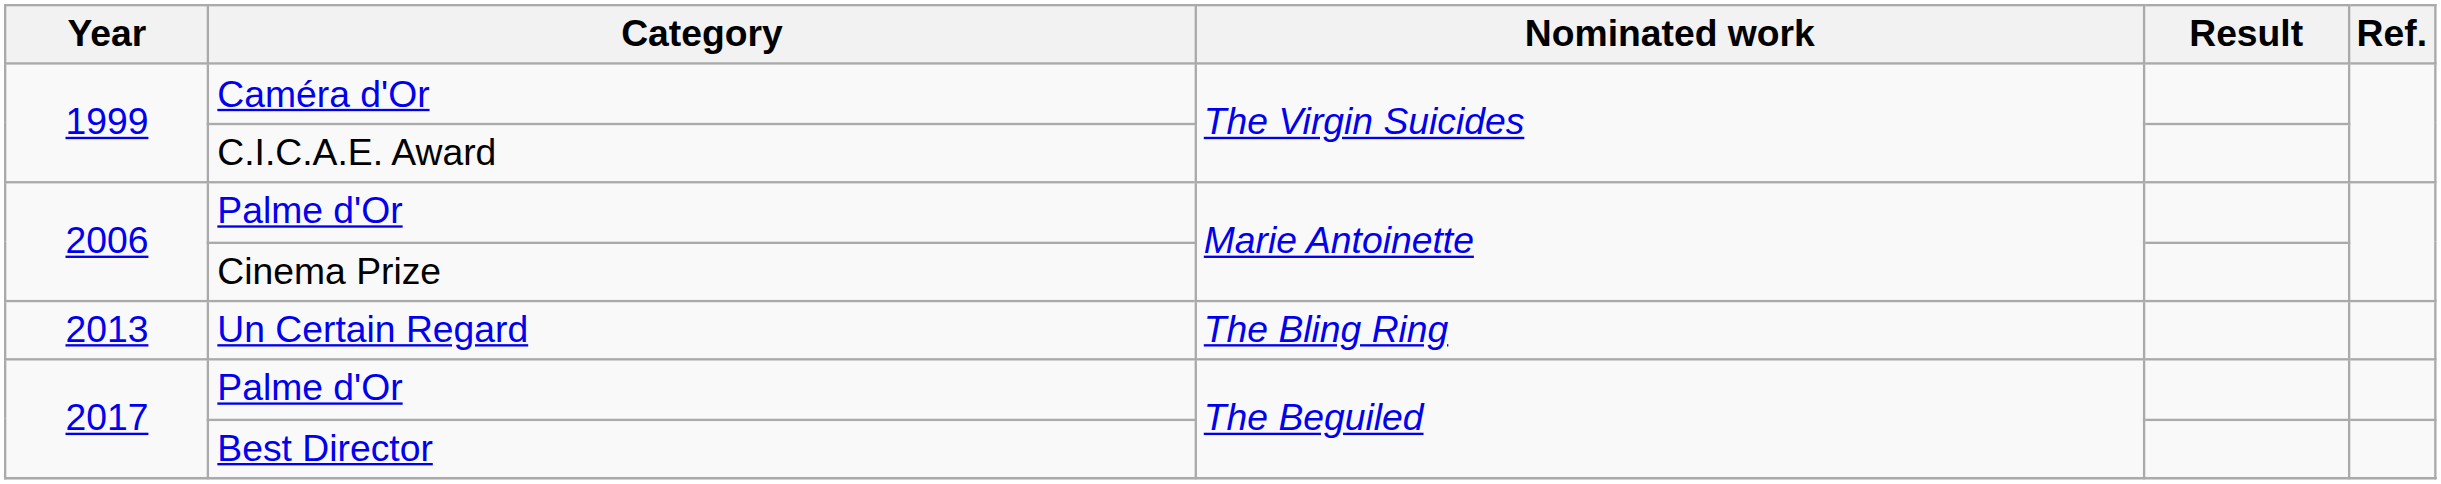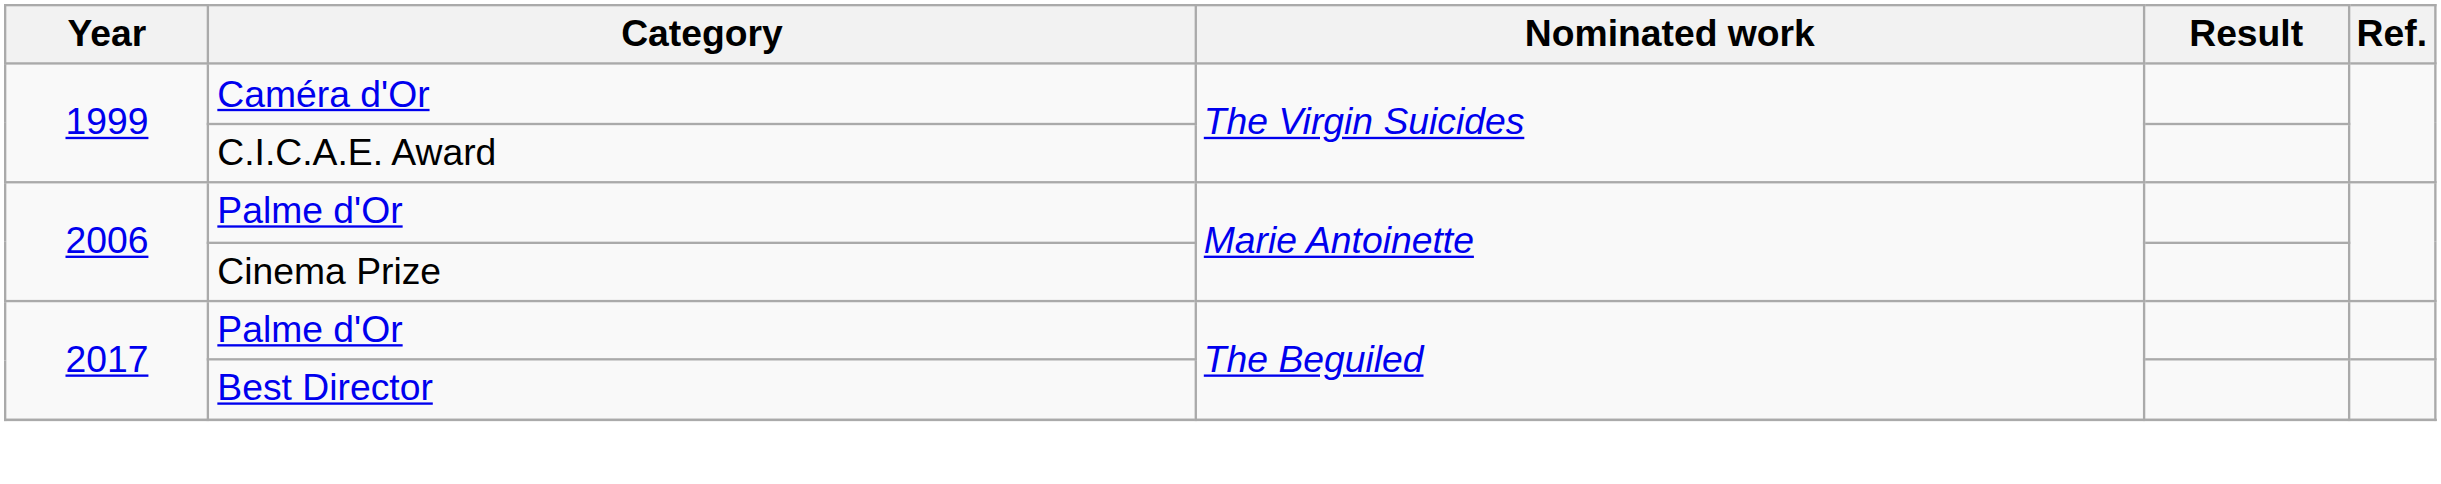- row: 2013 | Un Certain Regard | The Bling Ring
